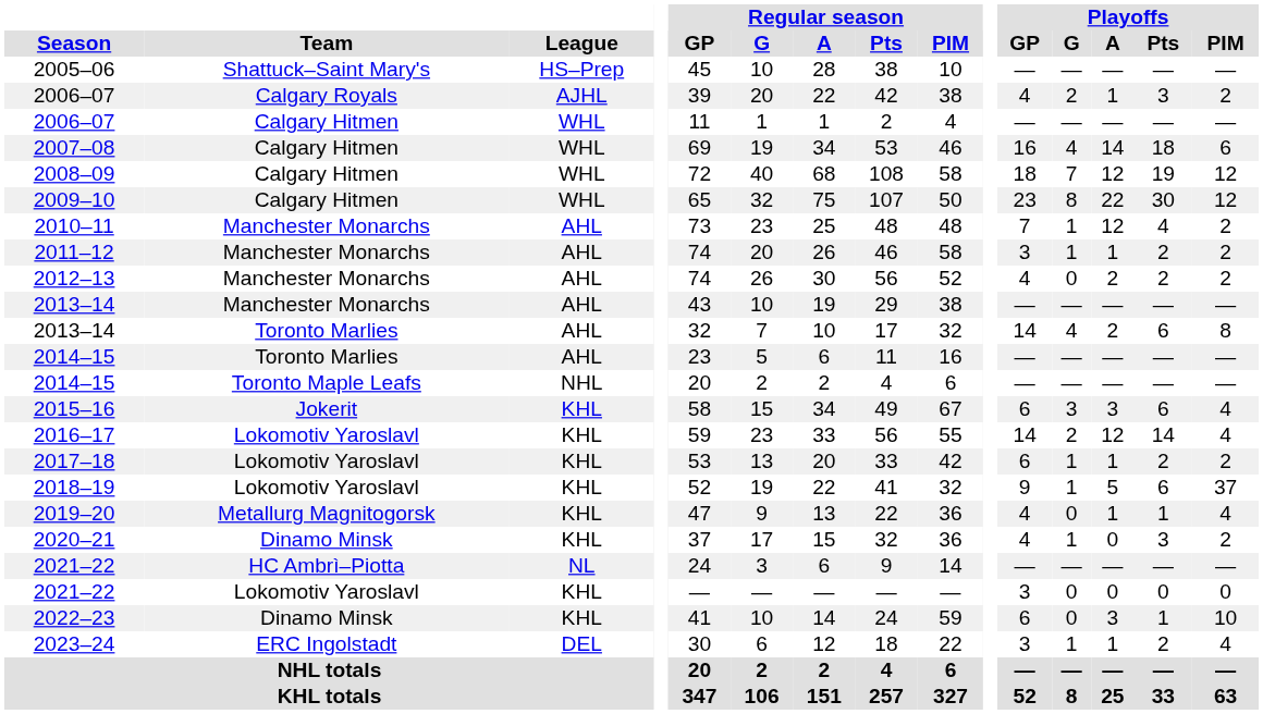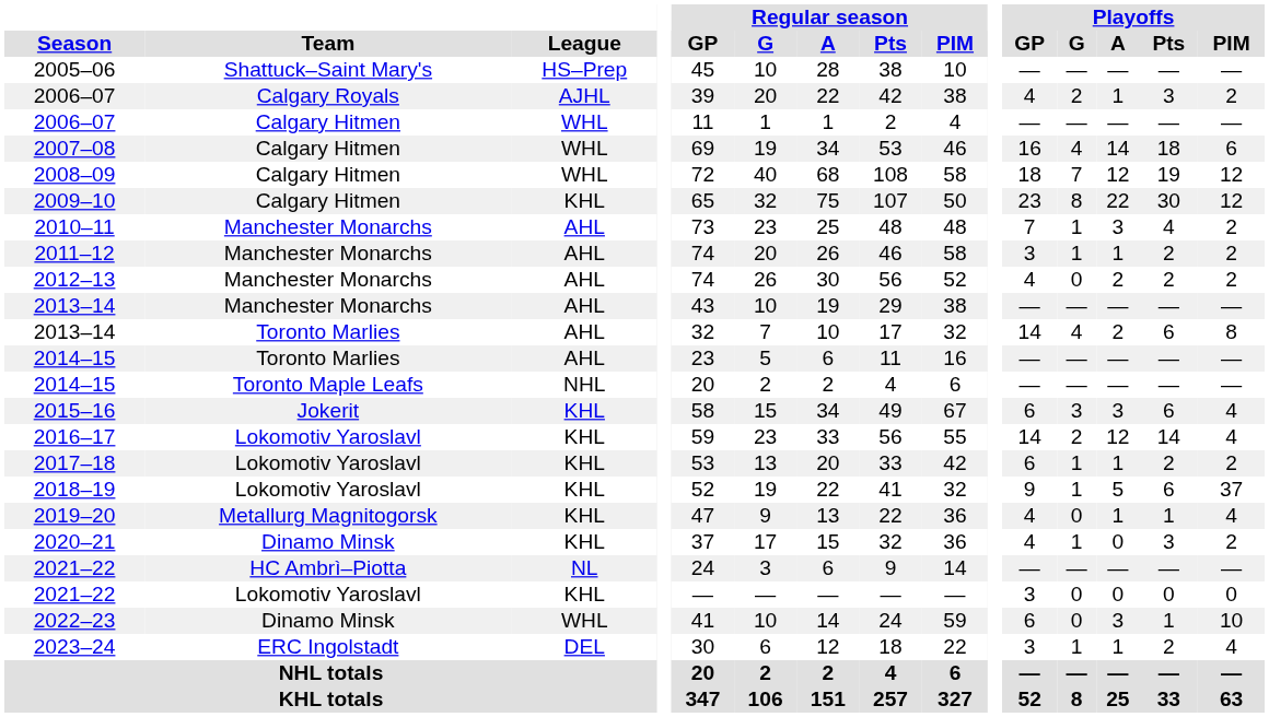2009–10 | League: WHL -> KHL
2010–11 | Playoffs / A: 12 -> 3
2022–23 | League: KHL -> WHL
